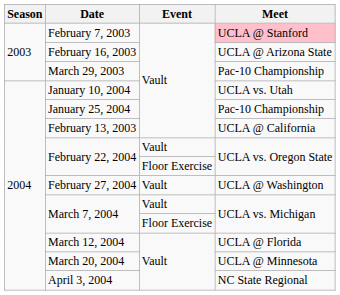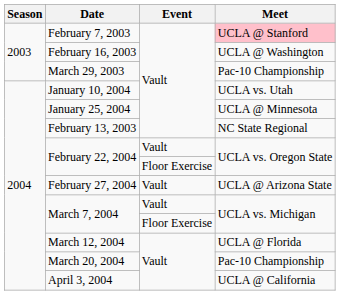February 16, 2003 | Meet: UCLA @ Arizona State -> UCLA @ Washington
January 25, 2004 | Meet: Pac-10 Championship -> UCLA @ Minnesota
February 13, 2003 | Meet: UCLA @ California -> NC State Regional
February 27, 2004 | Meet: UCLA @ Washington -> UCLA @ Arizona State
March 20, 2004 | Meet: UCLA @ Minnesota -> Pac-10 Championship
April 3, 2004 | Meet: NC State Regional -> UCLA @ California
